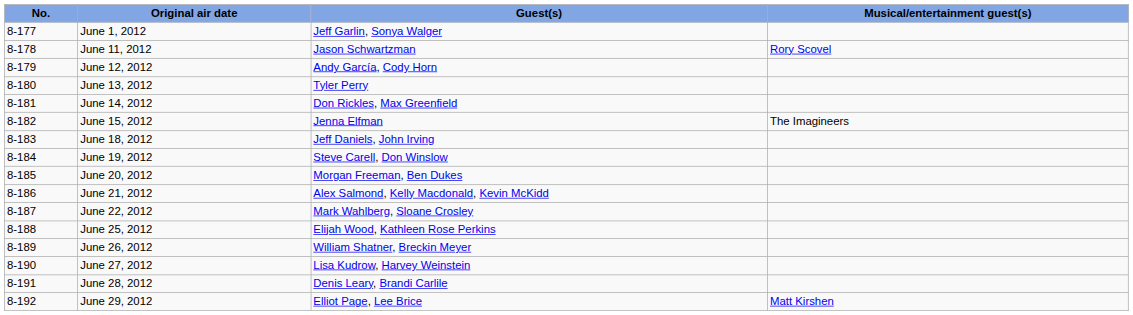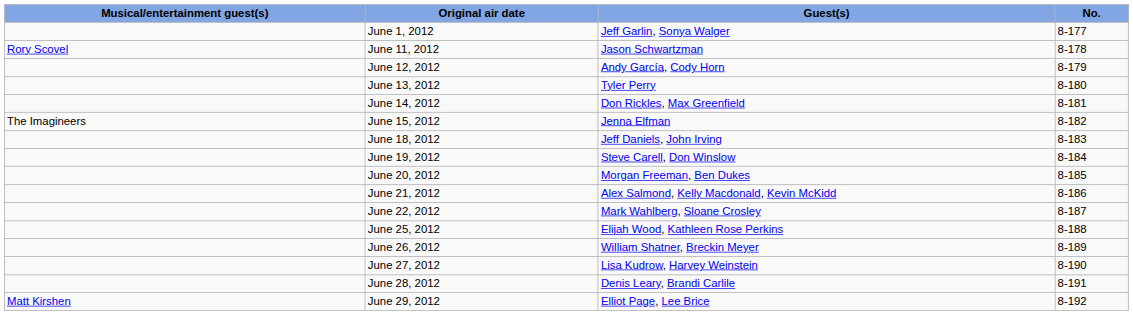columns swapped: No. <-> Musical/entertainment guest(s)
